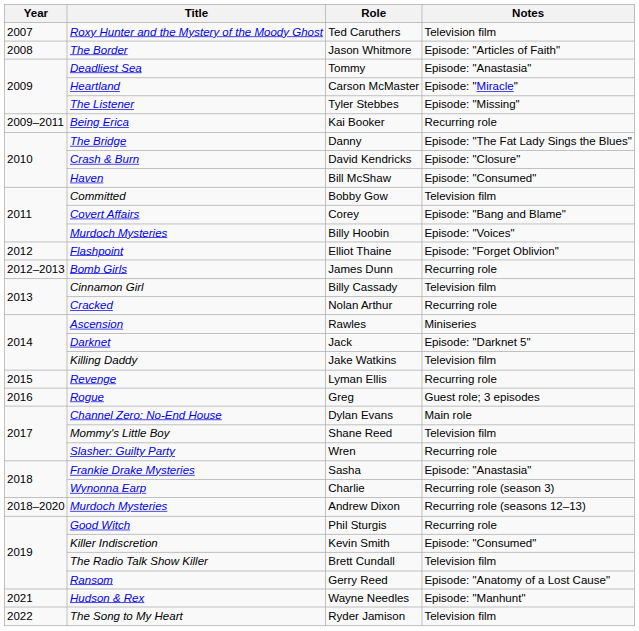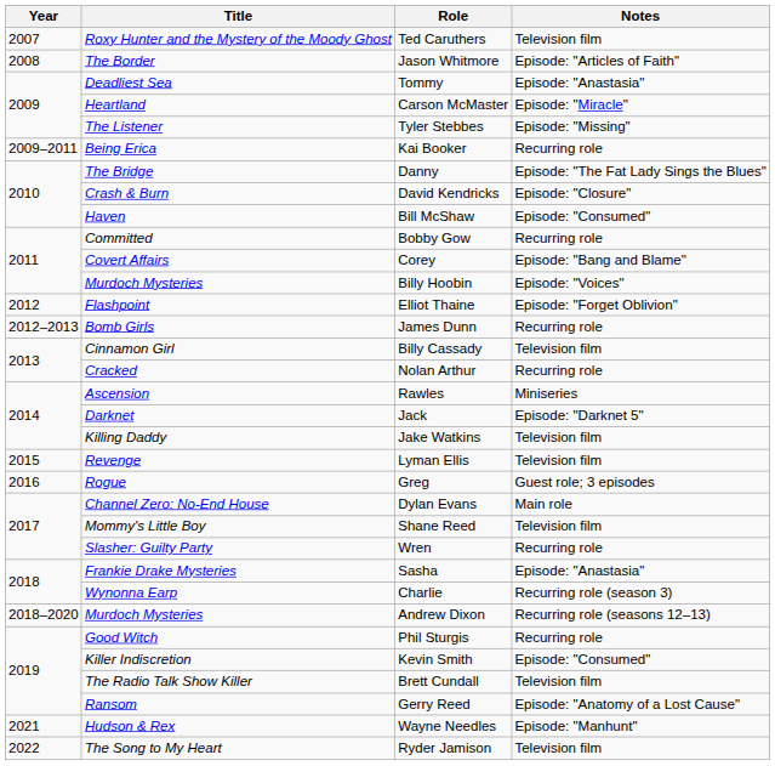Bobby Gow | Notes: Television film -> Recurring role
Lyman Ellis | Notes: Recurring role -> Television film
